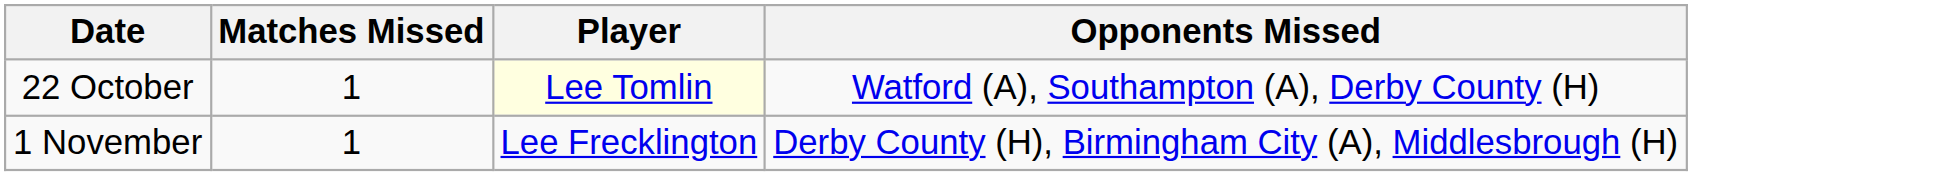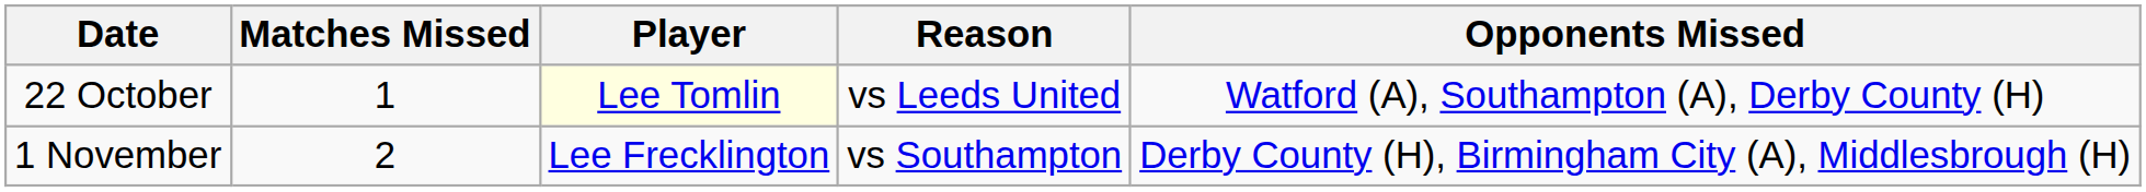+ column: Reason | vs Leeds United | vs Southampton
1 November | Matches Missed: 1 -> 2
